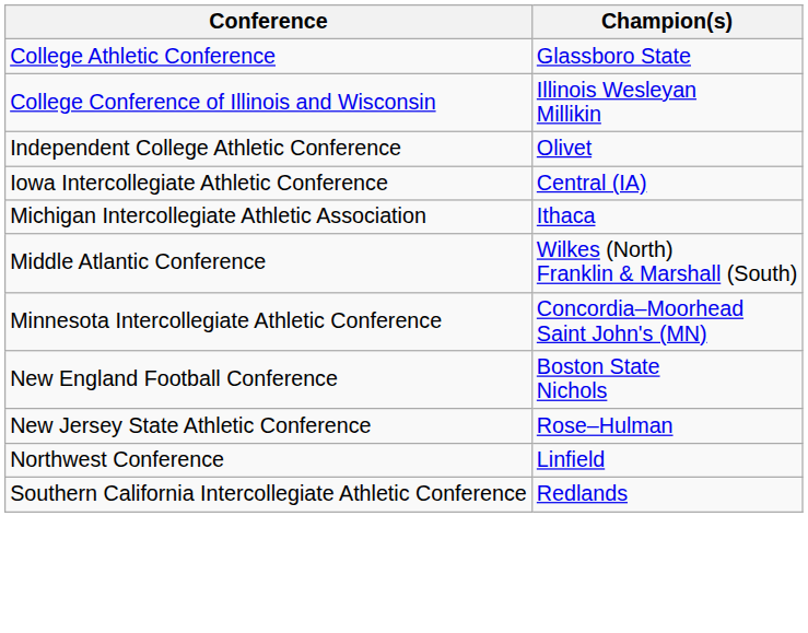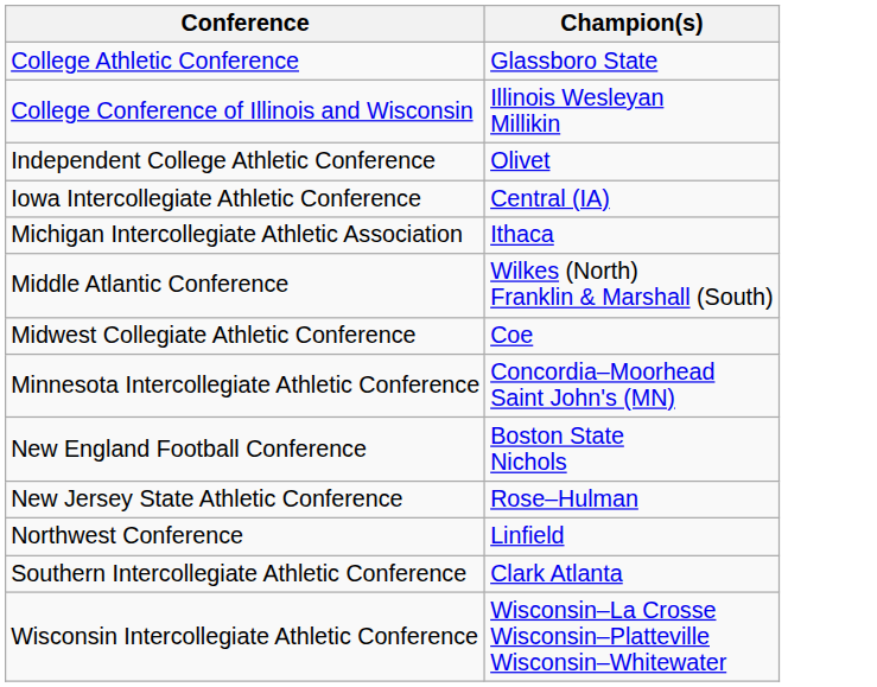+ row: Midwest Collegiate Athletic Conference | Coe
+ row: Southern Intercollegiate Athletic Conference | Clark Atlanta
- row: Southern California Intercollegiate Athletic Conference | Redlands
+ row: Wisconsin Intercollegiate Athletic Conference | Wisconsin–La Crosse Wisconsin–Platteville Wisconsin–Whitewater
